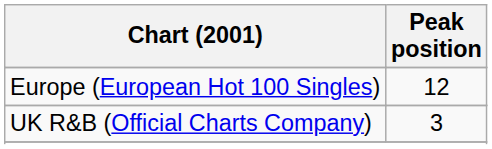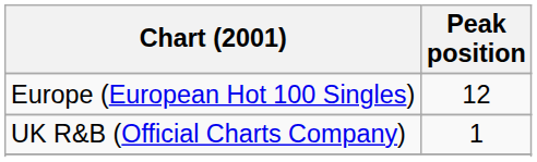UK R&B (Official Charts Company) | Peak position: 3 -> 1
